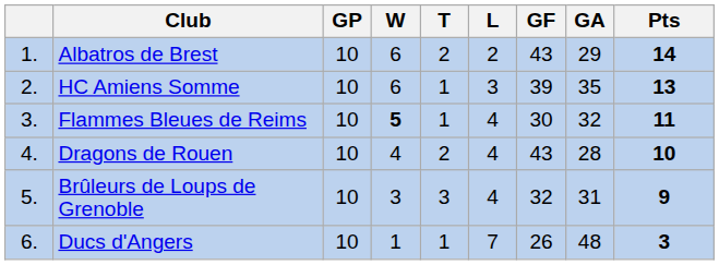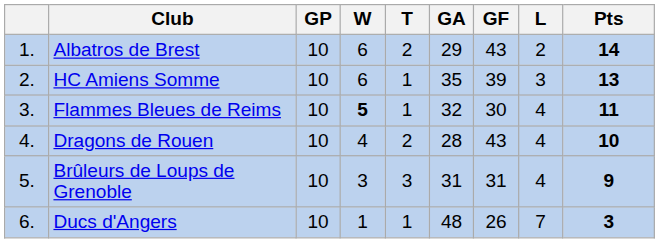columns swapped: L <-> GA
Brûleurs de Loups de Grenoble | GF: 32 -> 31
